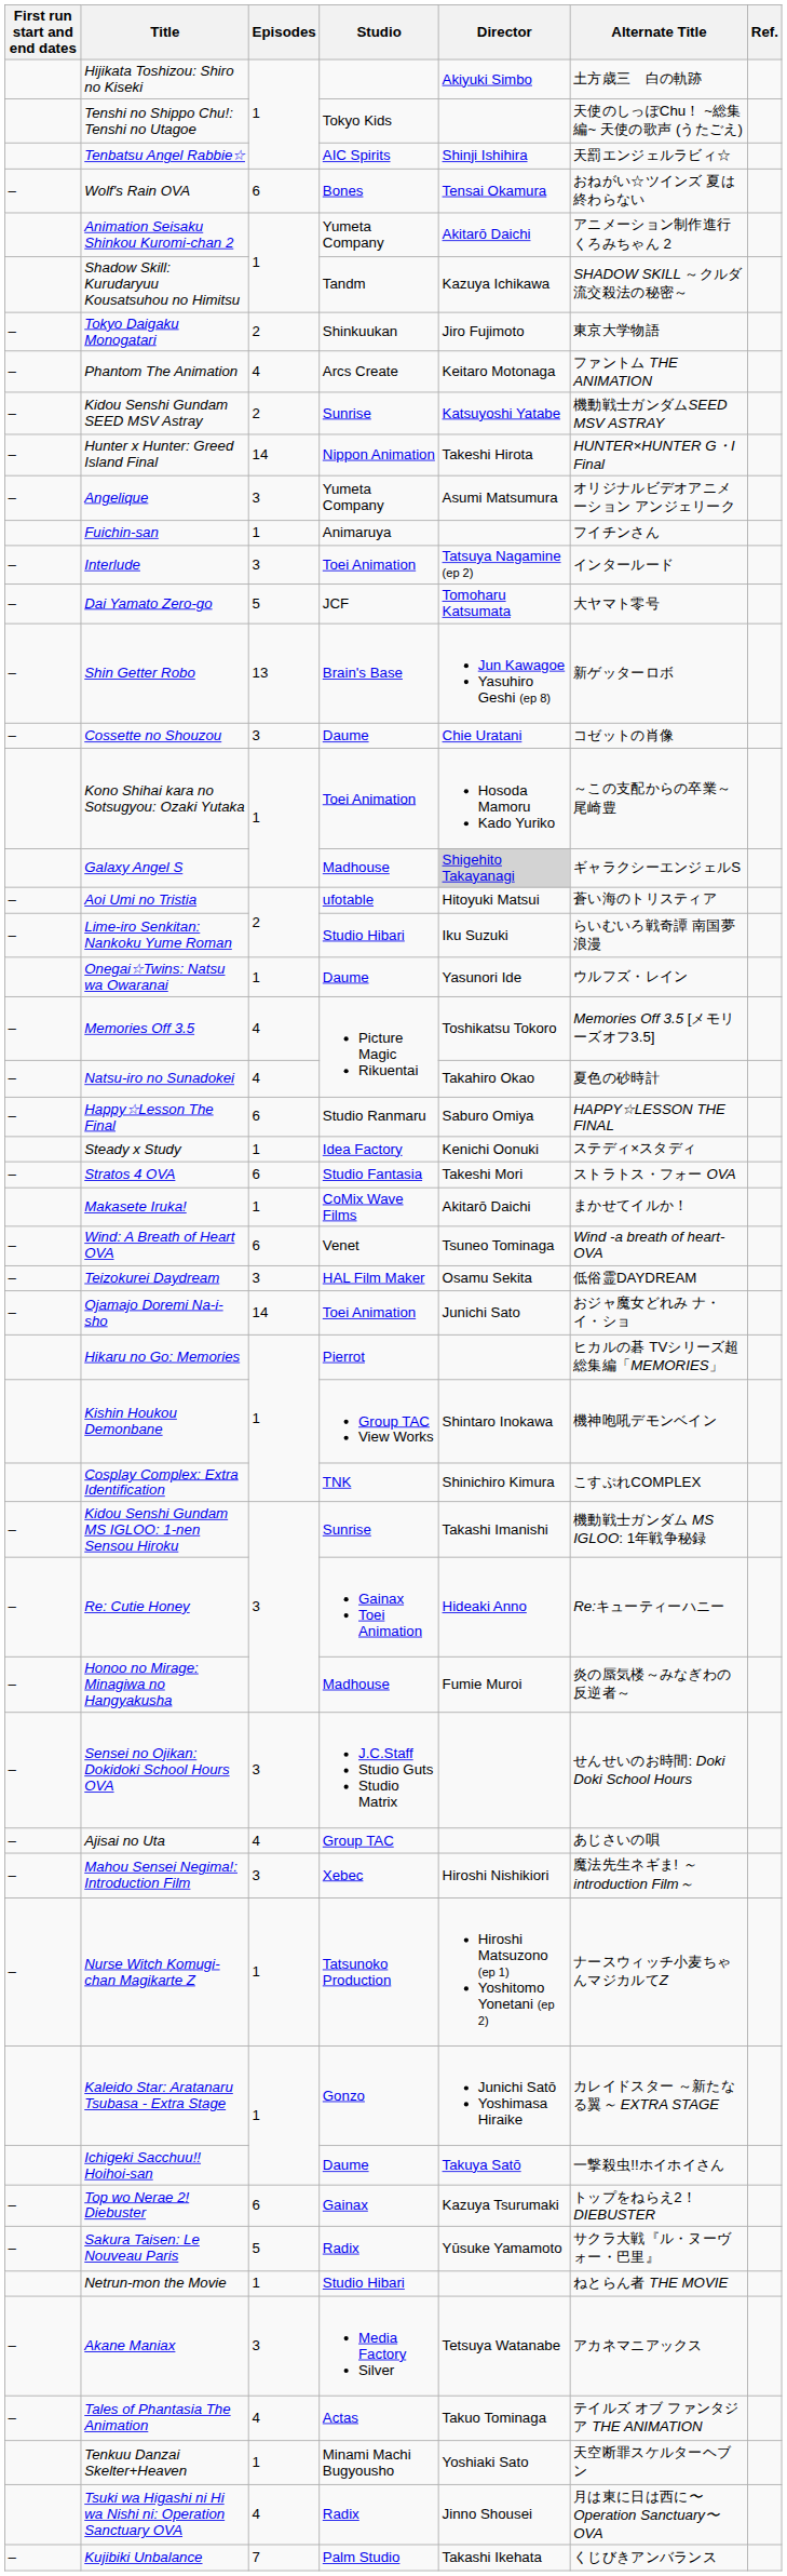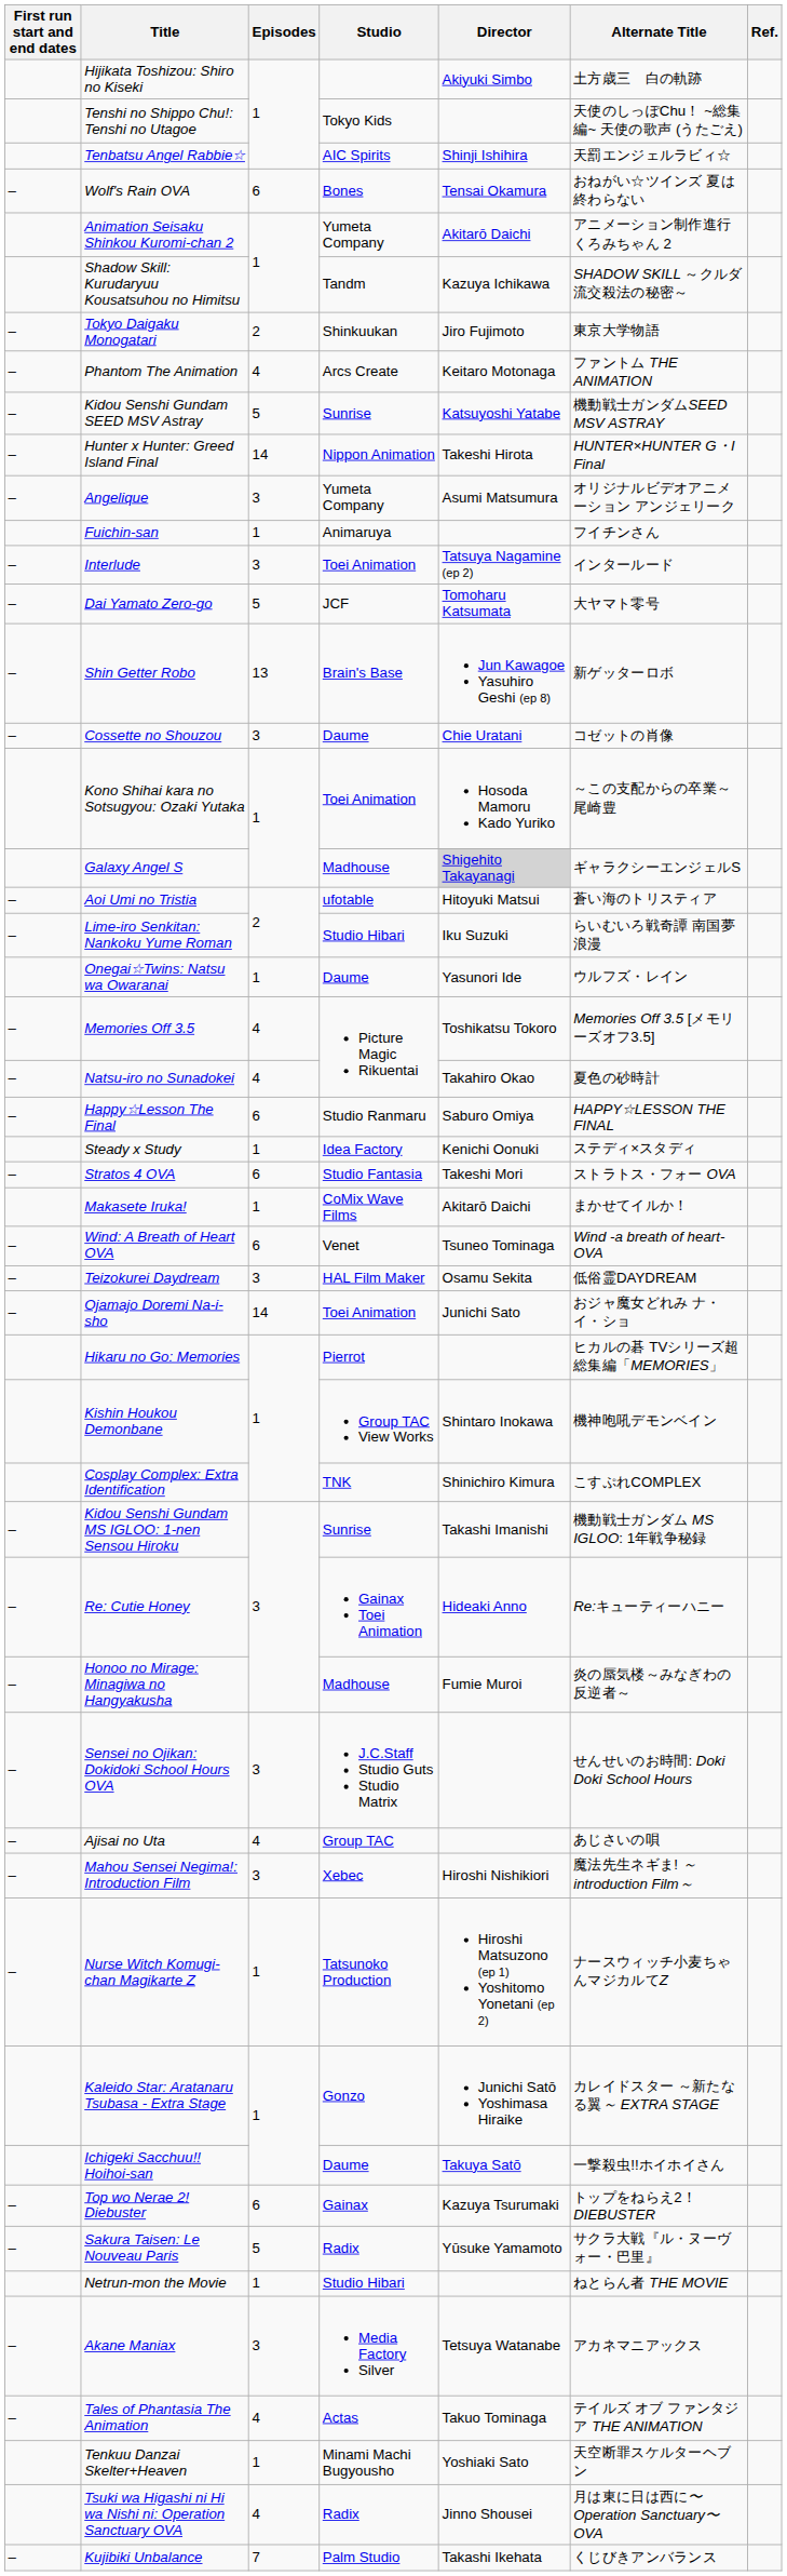Kidou Senshi Gundam SEED MSV Astray | Episodes: 2 -> 5
